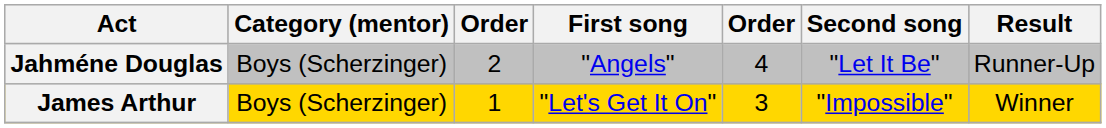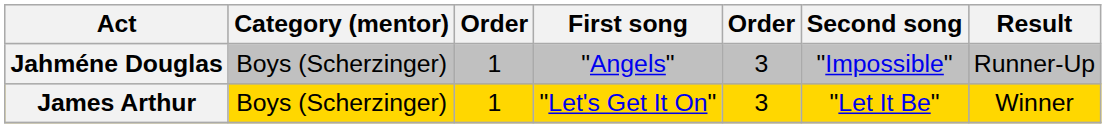Jahméne Douglas | column 3: 2 -> 1
Jahméne Douglas | column 5: 4 -> 3
Jahméne Douglas | Second song: "Let It Be" -> "Impossible"
James Arthur | Second song: "Impossible" -> "Let It Be"
